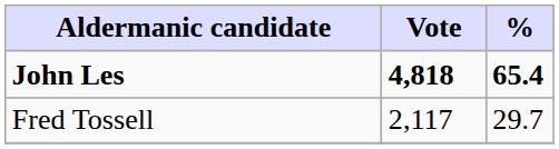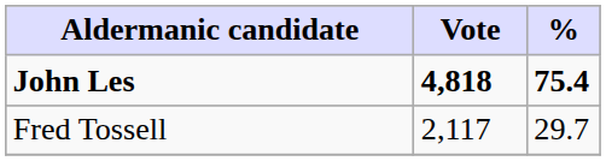John Les | %: 65.4 -> 75.4
